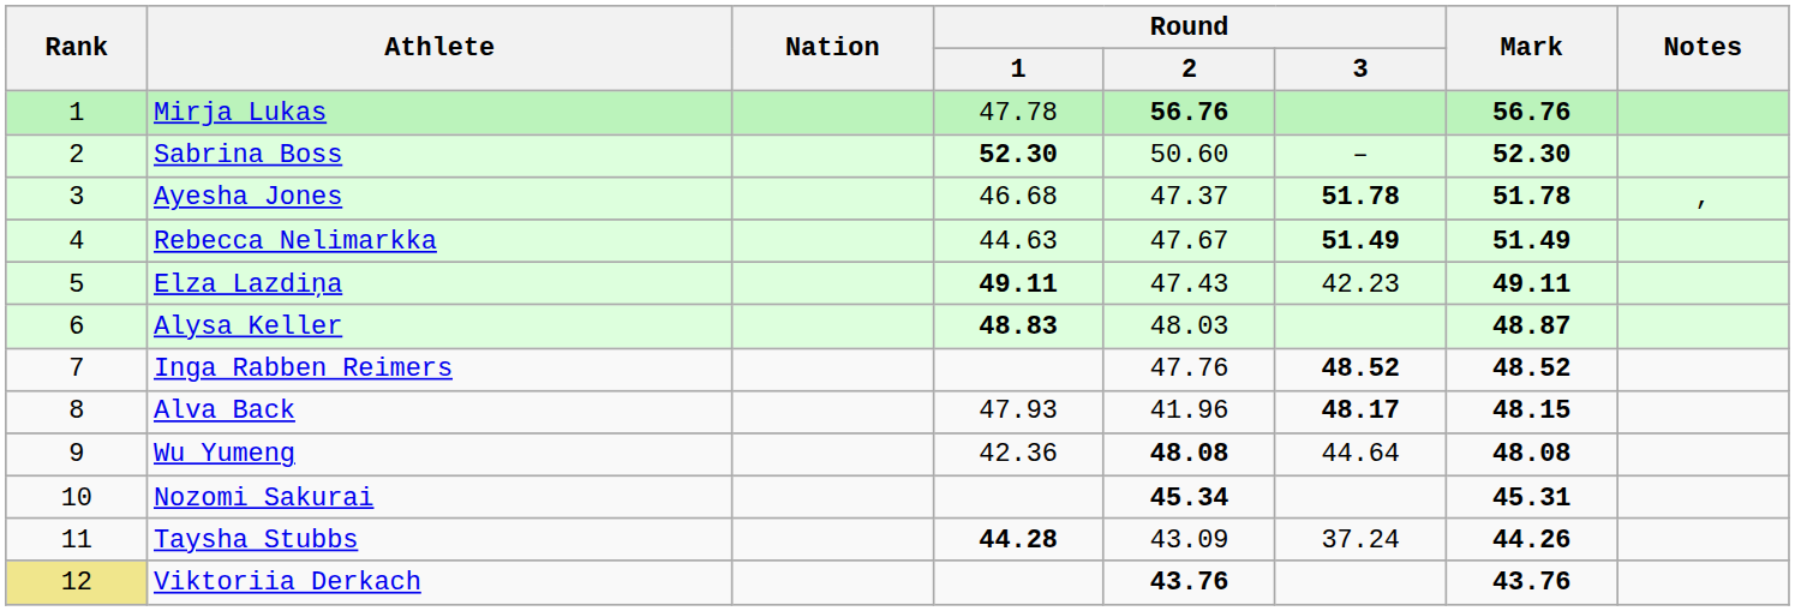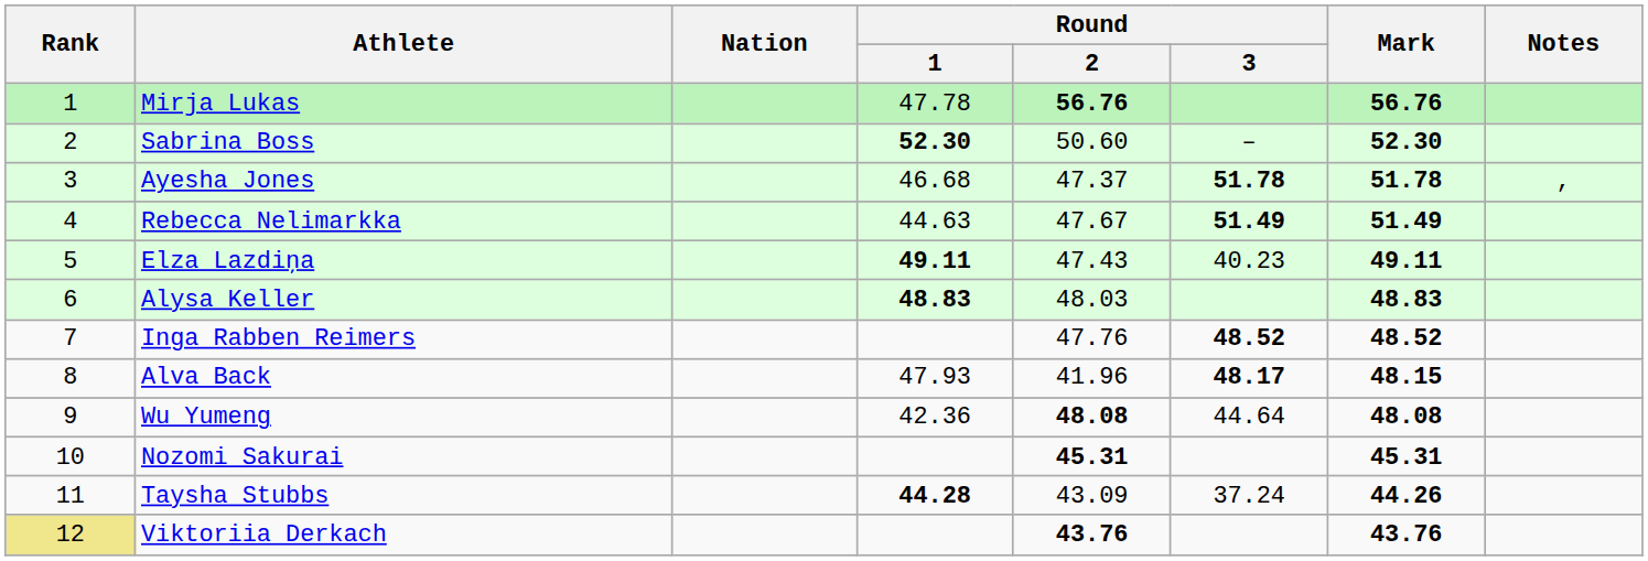Elza Lazdiņa | Round / 3: 42.23 -> 40.23
Alysa Keller | Mark: 48.87 -> 48.83
Nozomi Sakurai | Round / 2: 45.34 -> 45.31
